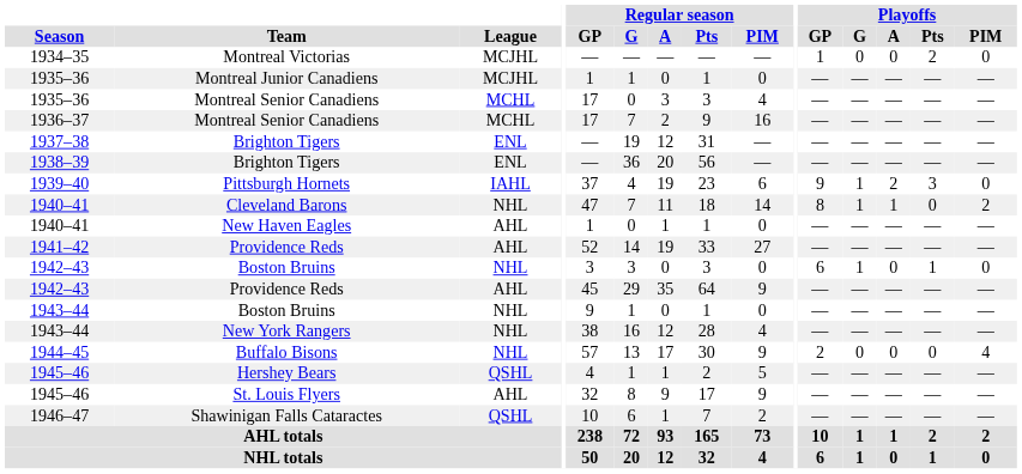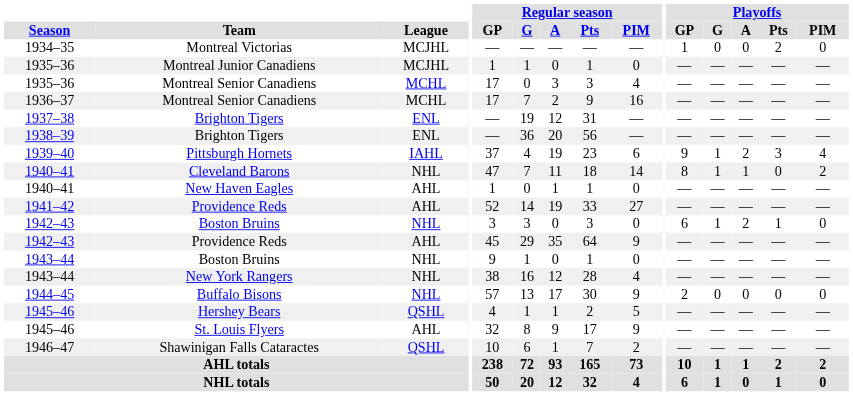Pittsburgh Hornets | Playoffs / PIM: 0 -> 4
1942–43 / Boston Bruins | Playoffs / A: 0 -> 2
Buffalo Bisons | Playoffs / PIM: 4 -> 0
